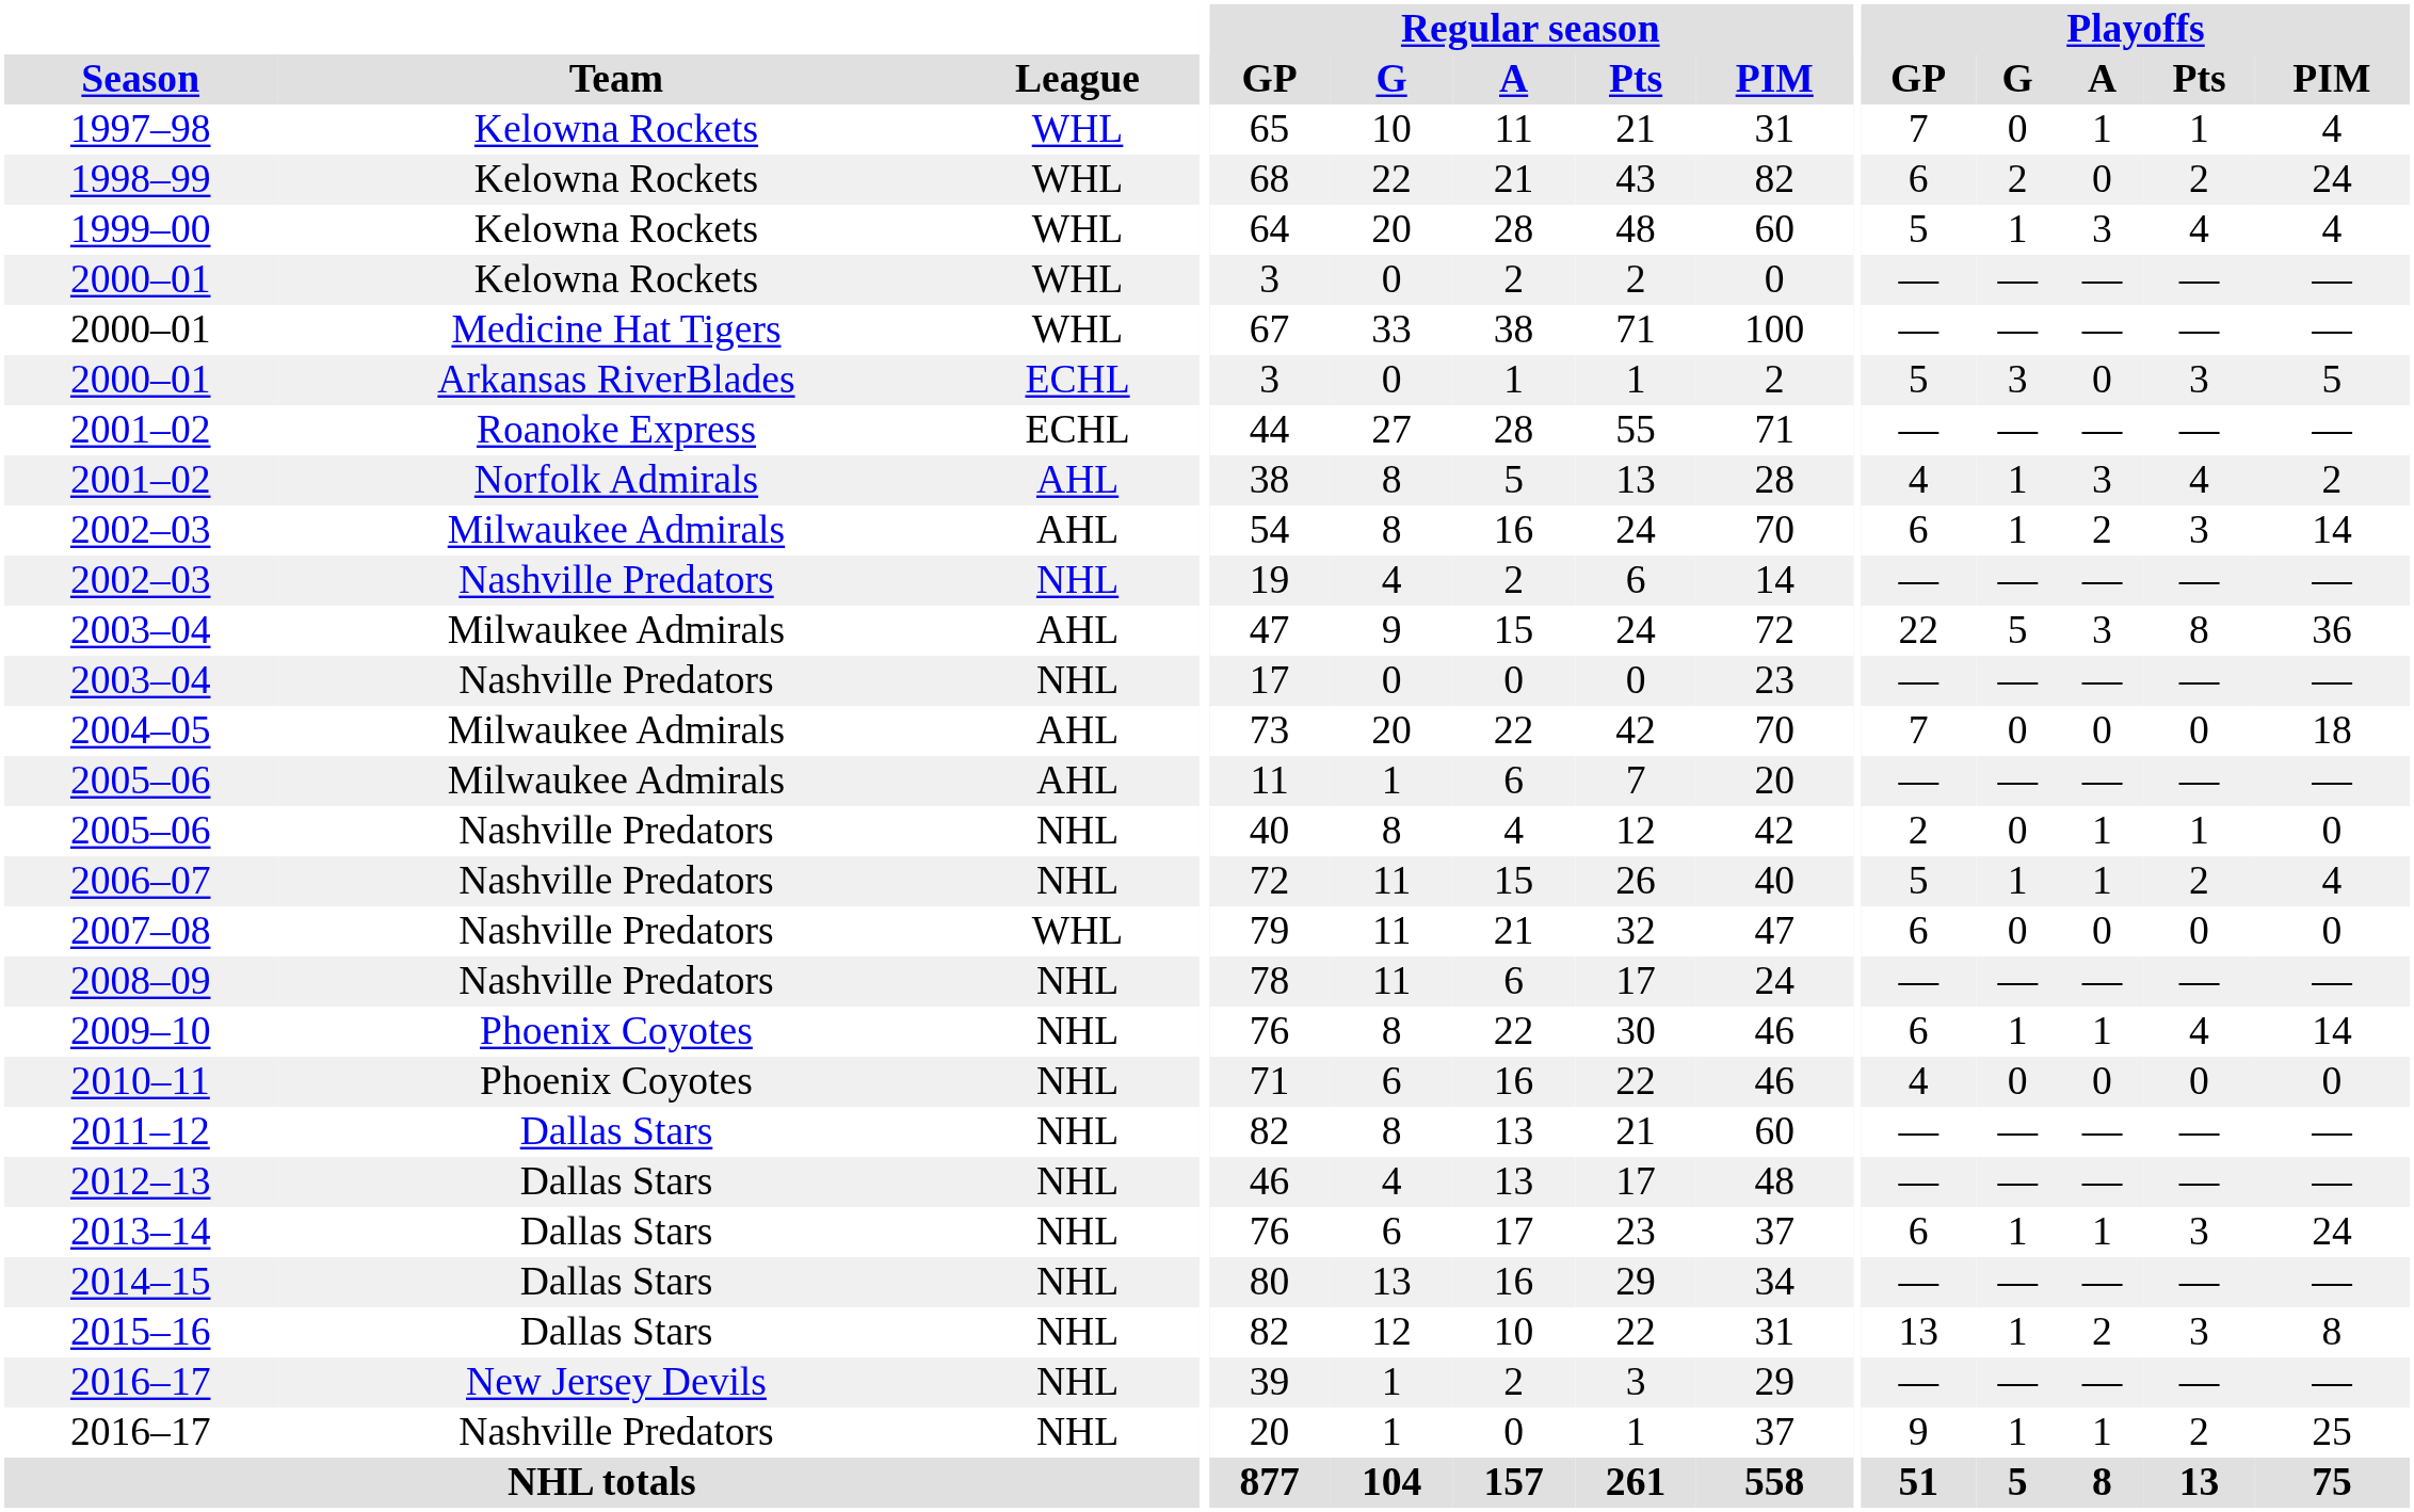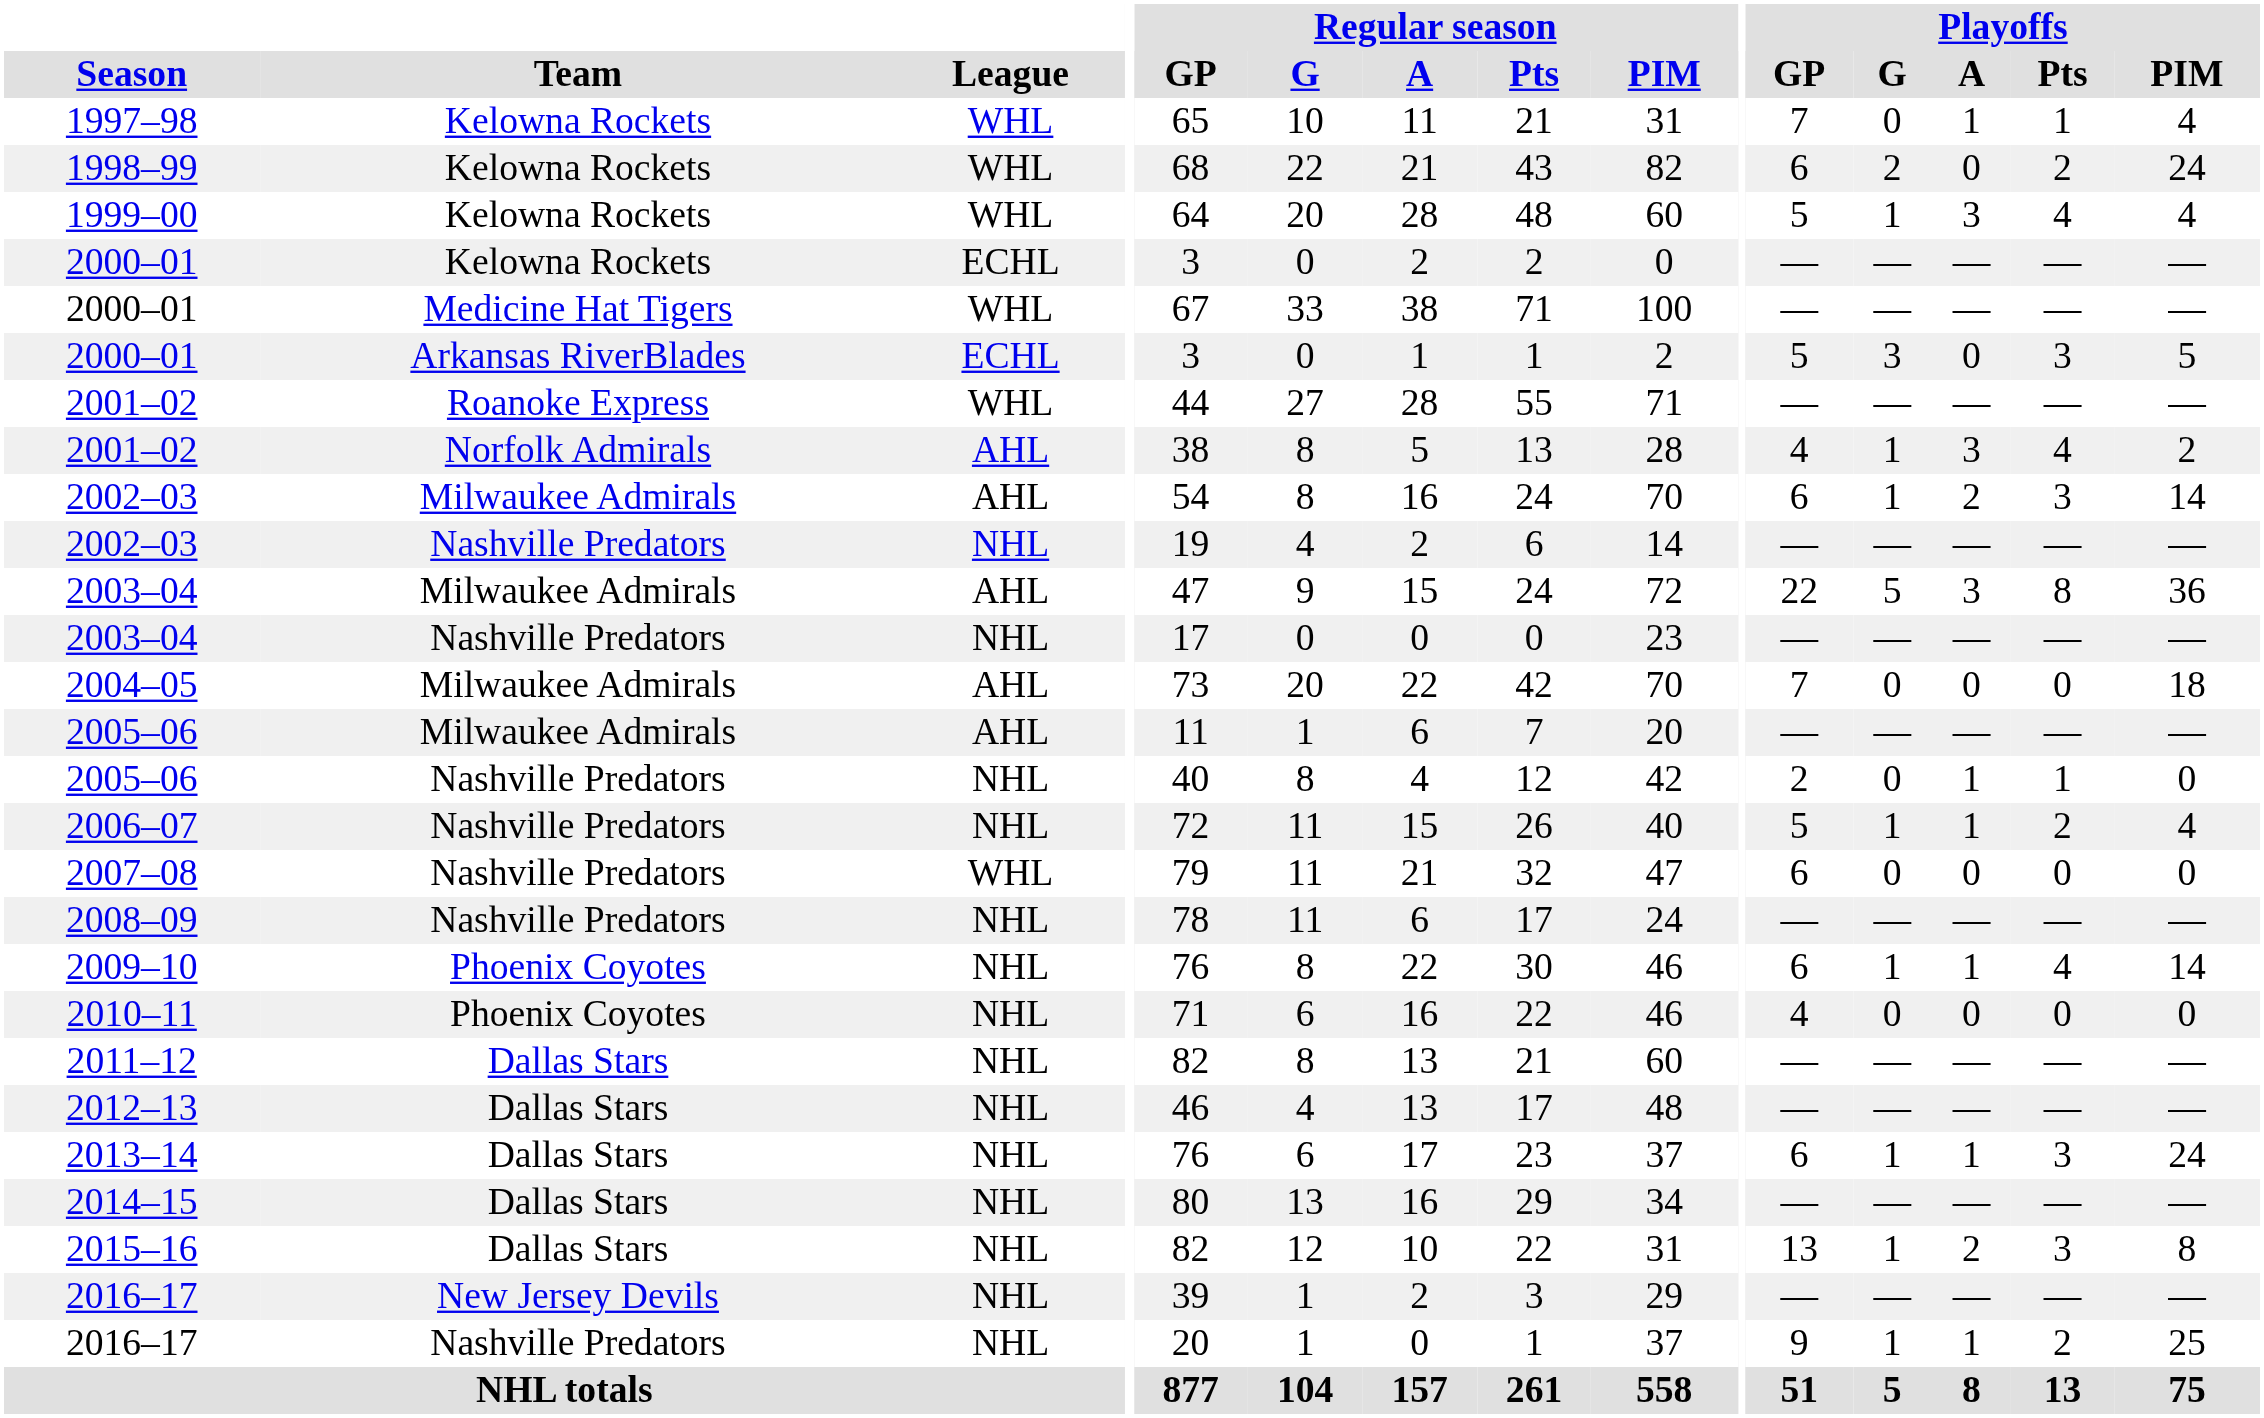2000–01 / Kelowna Rockets | League: WHL -> ECHL
2001–02 / Roanoke Express | League: ECHL -> WHL
